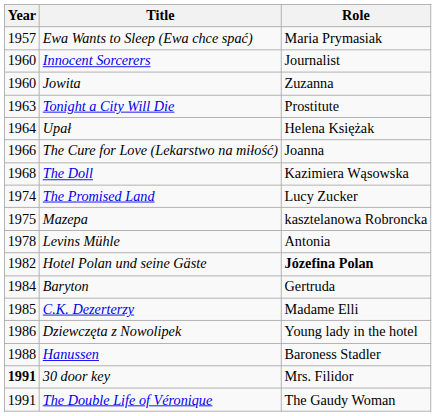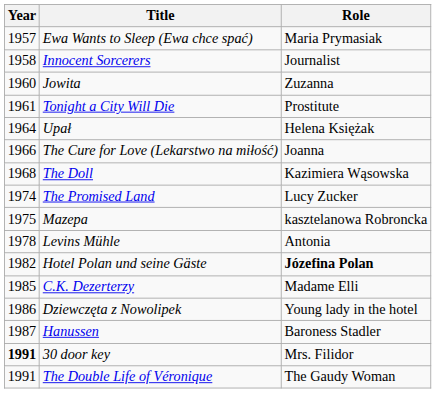Innocent Sorcerers | Year: 1960 -> 1958
Tonight a City Will Die | Year: 1963 -> 1961
- row: 1984 | Baryton | Gertruda
Hanussen | Year: 1988 -> 1987
